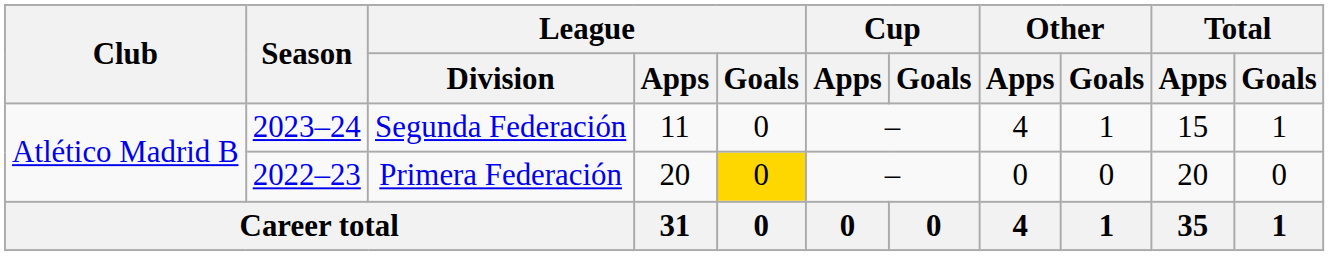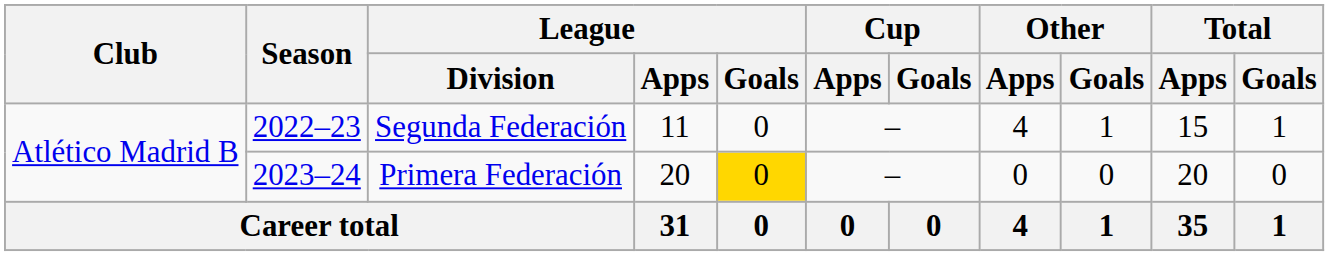Segunda Federación | Season: 2023–24 -> 2022–23
Primera Federación | Season: 2022–23 -> 2023–24
